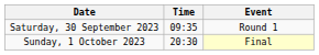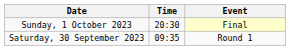rows swapped: Saturday, 30 September 2023 <-> Sunday, 1 October 2023
